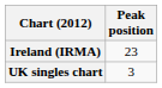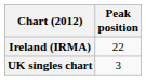Ireland (IRMA) | Peak position: 23 -> 22
